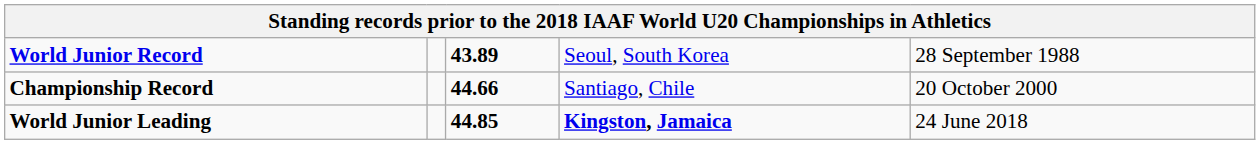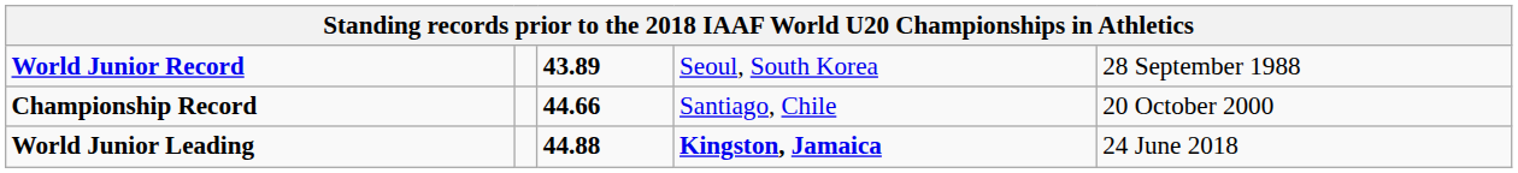World Junior Leading | column 3: 44.85 -> 44.88
